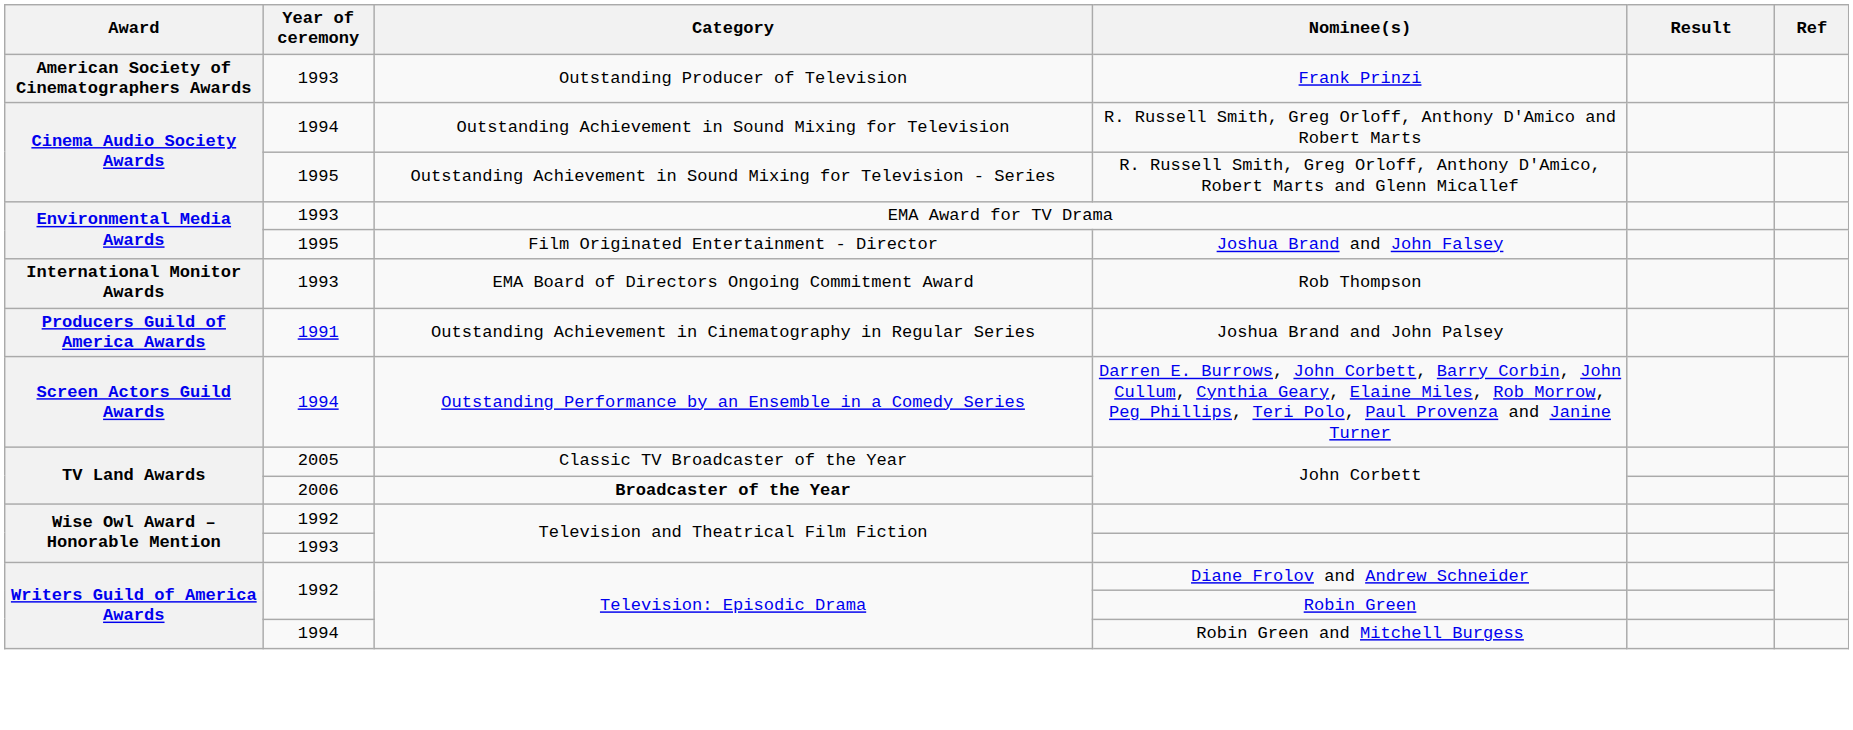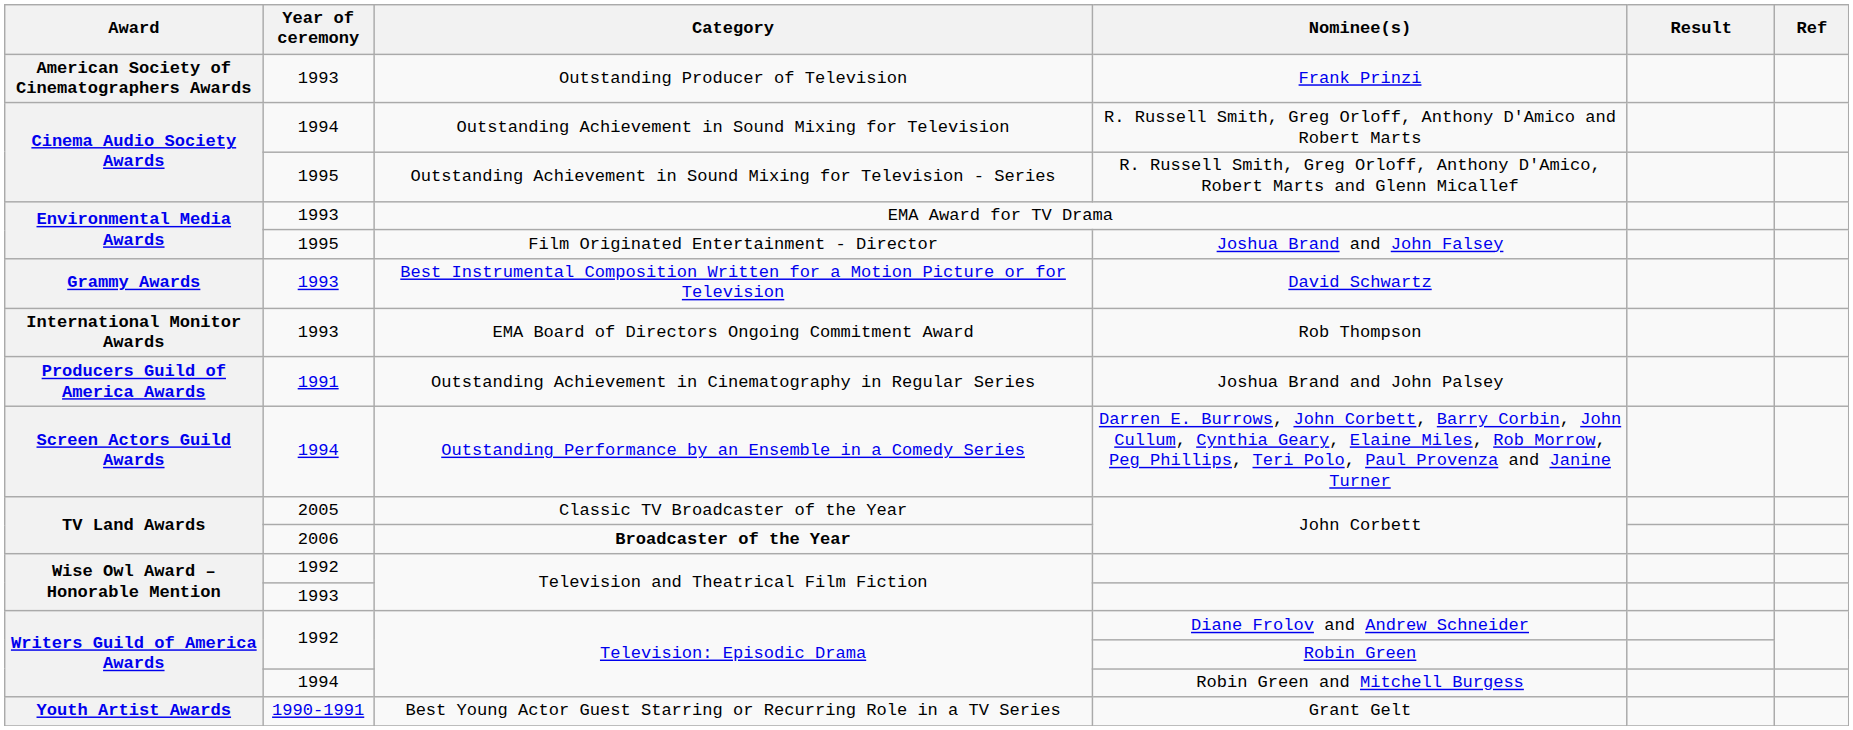+ row: Grammy Awards | 1993 | Best Instrumental Composition Written for a Motion Picture or for Television | David Schwartz
+ row: Youth Artist Awards | 1990-1991 | Best Young Actor Guest Starring or Recurring Role in a TV Series | Grant Gelt
